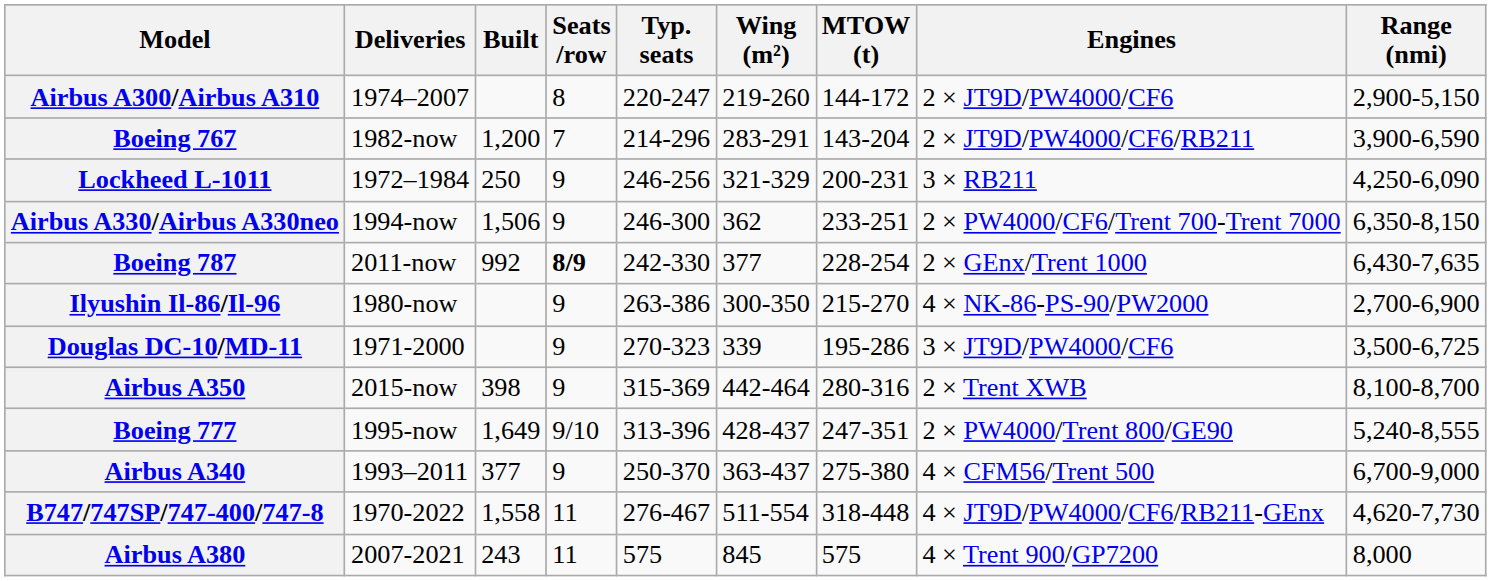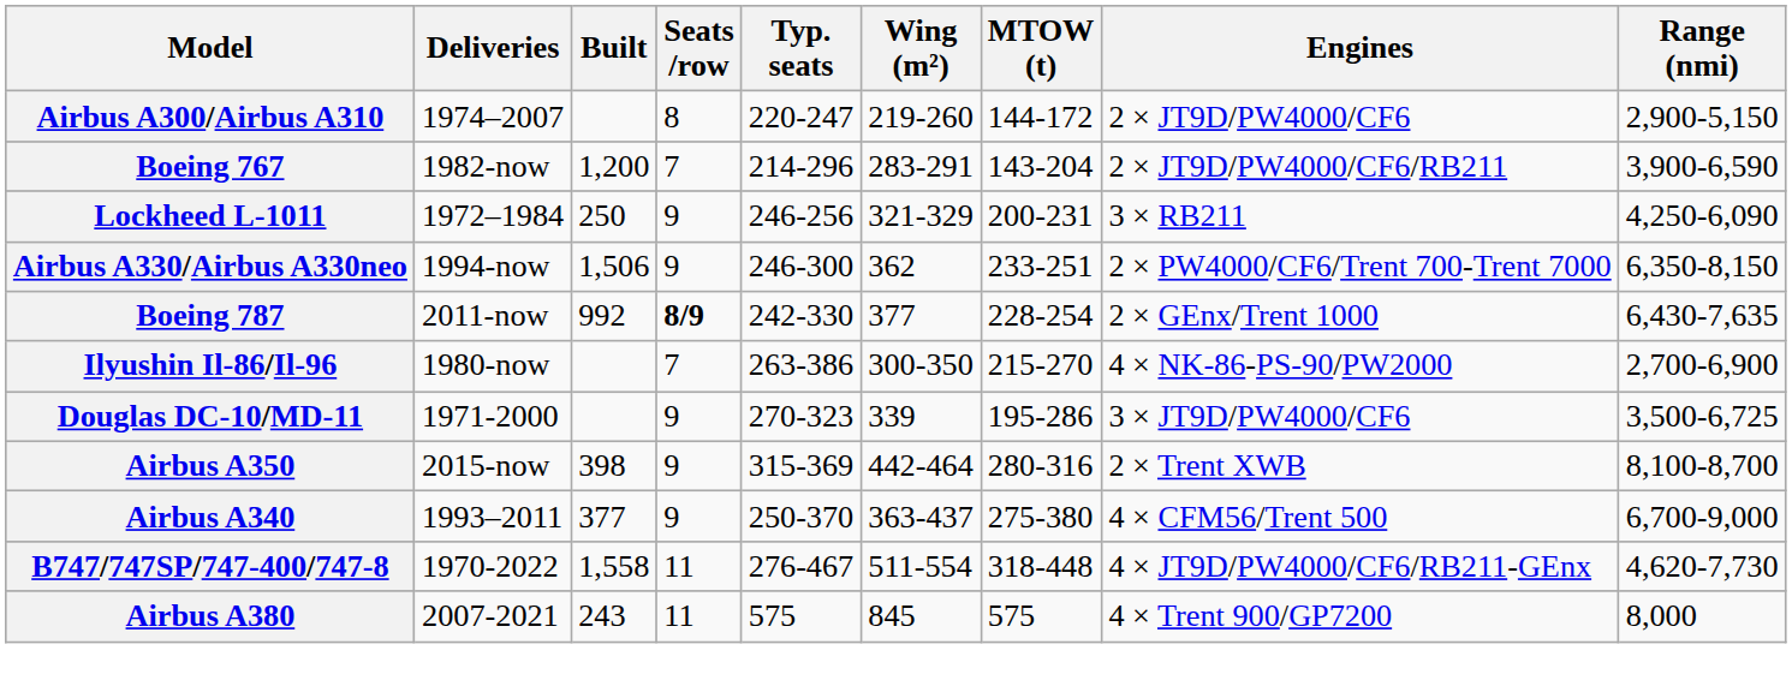Ilyushin Il-86/Il-96 | Seats /row: 9 -> 7
- row: Boeing 777 | 1995-now | 1,649 | 9/10 | 313-396 | 428-437 | 247-351 | 2 × PW4000/Trent 800/GE90 | 5,240-8,555
